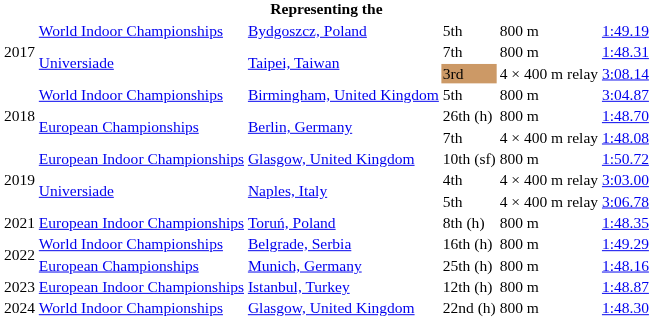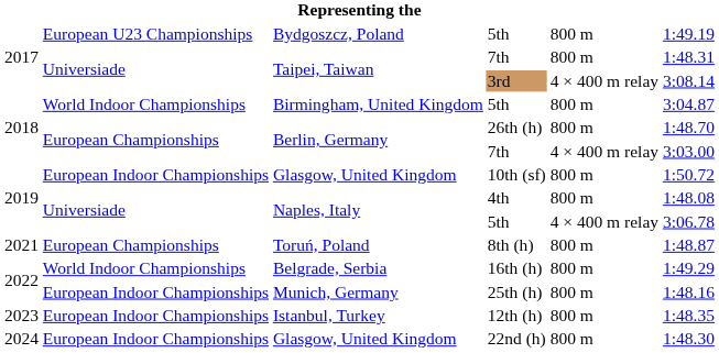Bydgoszcz, Poland / 5th | column 2: World Indoor Championships -> European U23 Championships
Berlin, Germany / 7th | column 6: 1:48.08 -> 3:03.00
4th | column 5: 4 × 400 m relay -> 800 m
4th | column 6: 3:03.00 -> 1:48.08
8th (h) | column 2: European Indoor Championships -> European Championships
8th (h) | column 6: 1:48.35 -> 1:48.87
25th (h) | column 2: European Championships -> European Indoor Championships
12th (h) | column 6: 1:48.87 -> 1:48.35
22nd (h) | column 2: World Indoor Championships -> European Indoor Championships
